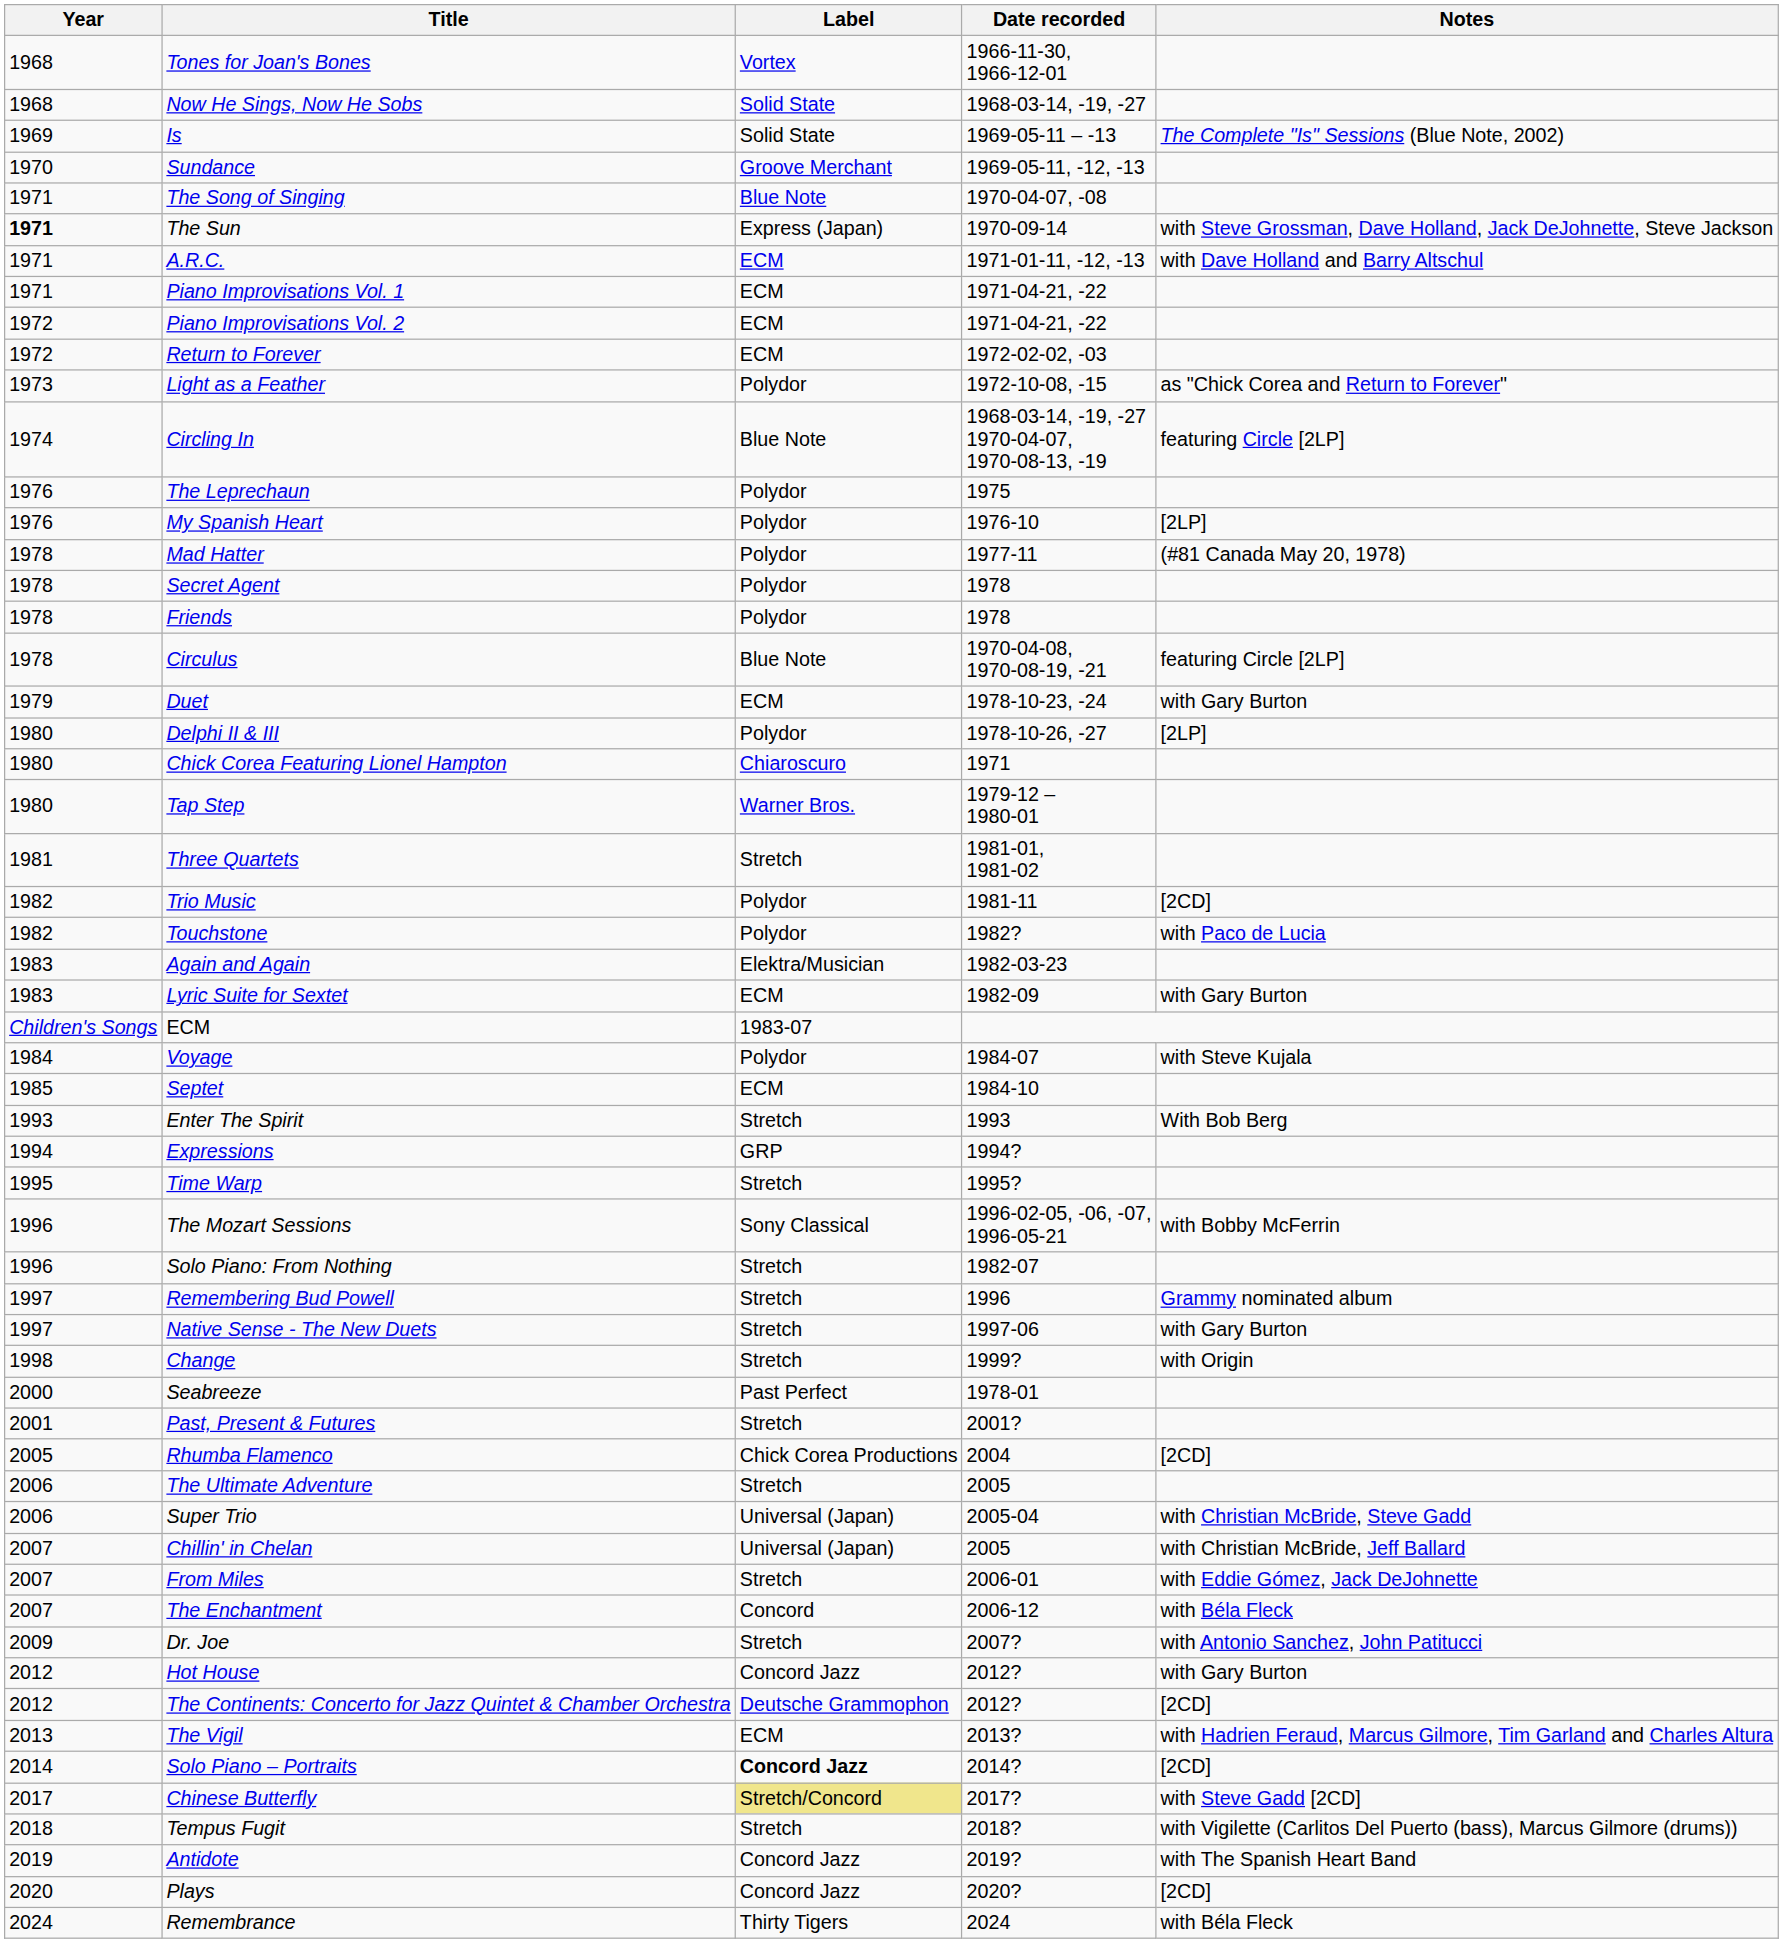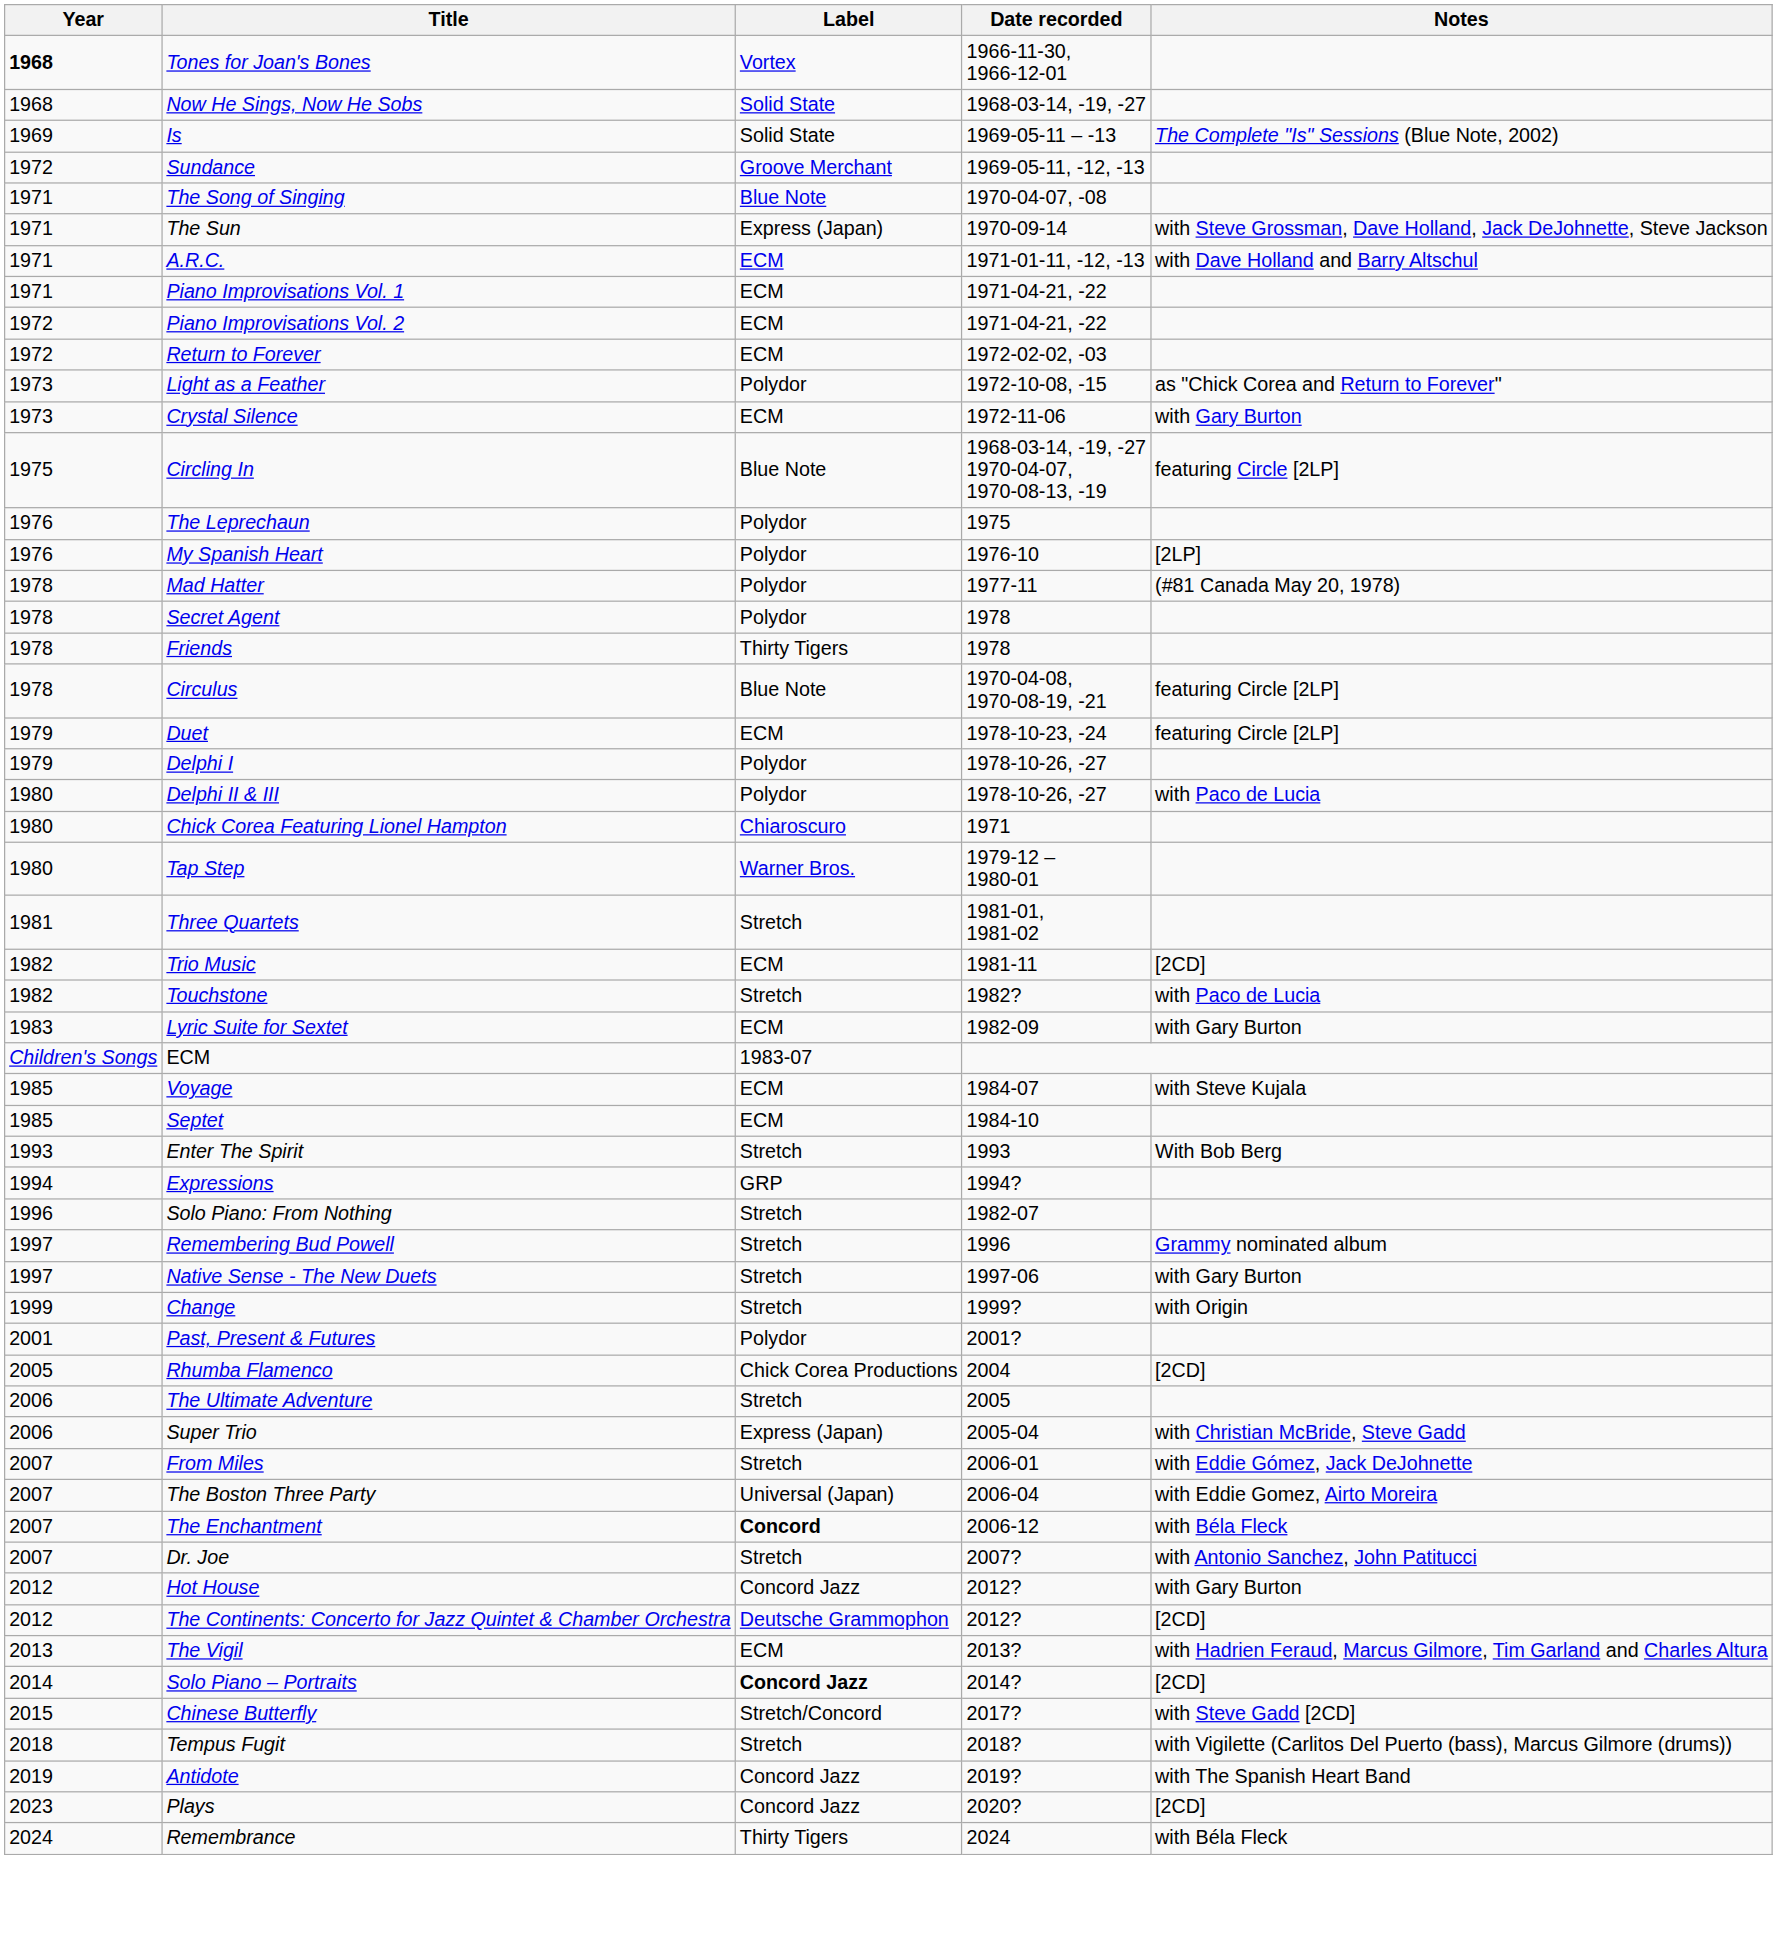Tones for Joan's Bones | Year: normal -> bold
Sundance | Year: 1970 -> 1972
The Sun | Year: bold -> normal
+ row: 1973 | Crystal Silence | ECM | 1972-11-06 | with Gary Burton
Circling In | Year: 1974 -> 1975
Friends | Label: Polydor -> Thirty Tigers
Duet | Notes: with Gary Burton -> featuring Circle [2LP]
+ row: 1979 | Delphi I | Polydor | 1978-10-26, -27
Delphi II & III | Notes: [2LP] -> with Paco de Lucia
Trio Music | Label: Polydor -> ECM
Touchstone | Label: Polydor -> Stretch
- row: 1983 | Again and Again | Elektra/Musician | 1982-03-23
Voyage | Year: 1984 -> 1985
Voyage | Label: Polydor -> ECM
- row: 1995 | Time Warp | Stretch | 1995?
- row: 1996 | The Mozart Sessions | Sony Classical | 1996-02-05, -06, -07, 1996-05-21 | with Bobby McFerrin
Change | Year: 1998 -> 1999
- row: 2000 | Seabreeze | Past Perfect | 1978-01
Past, Present & Futures | Label: Stretch -> Polydor
Super Trio | Label: Universal (Japan) -> Express (Japan)
- row: 2007 | Chillin' in Chelan | Universal (Japan) | 2005 | with Christian McBride, Jeff Ballard
+ row: 2007 | The Boston Three Party | Universal (Japan) | 2006-04 | with Eddie Gomez, Airto Moreira
The Enchantment | Label: normal -> bold
Dr. Joe | Year: 2009 -> 2007
Chinese Butterfly | Year: 2017 -> 2015
Chinese Butterfly | Label: khaki background -> no background
Plays | Year: 2020 -> 2023
